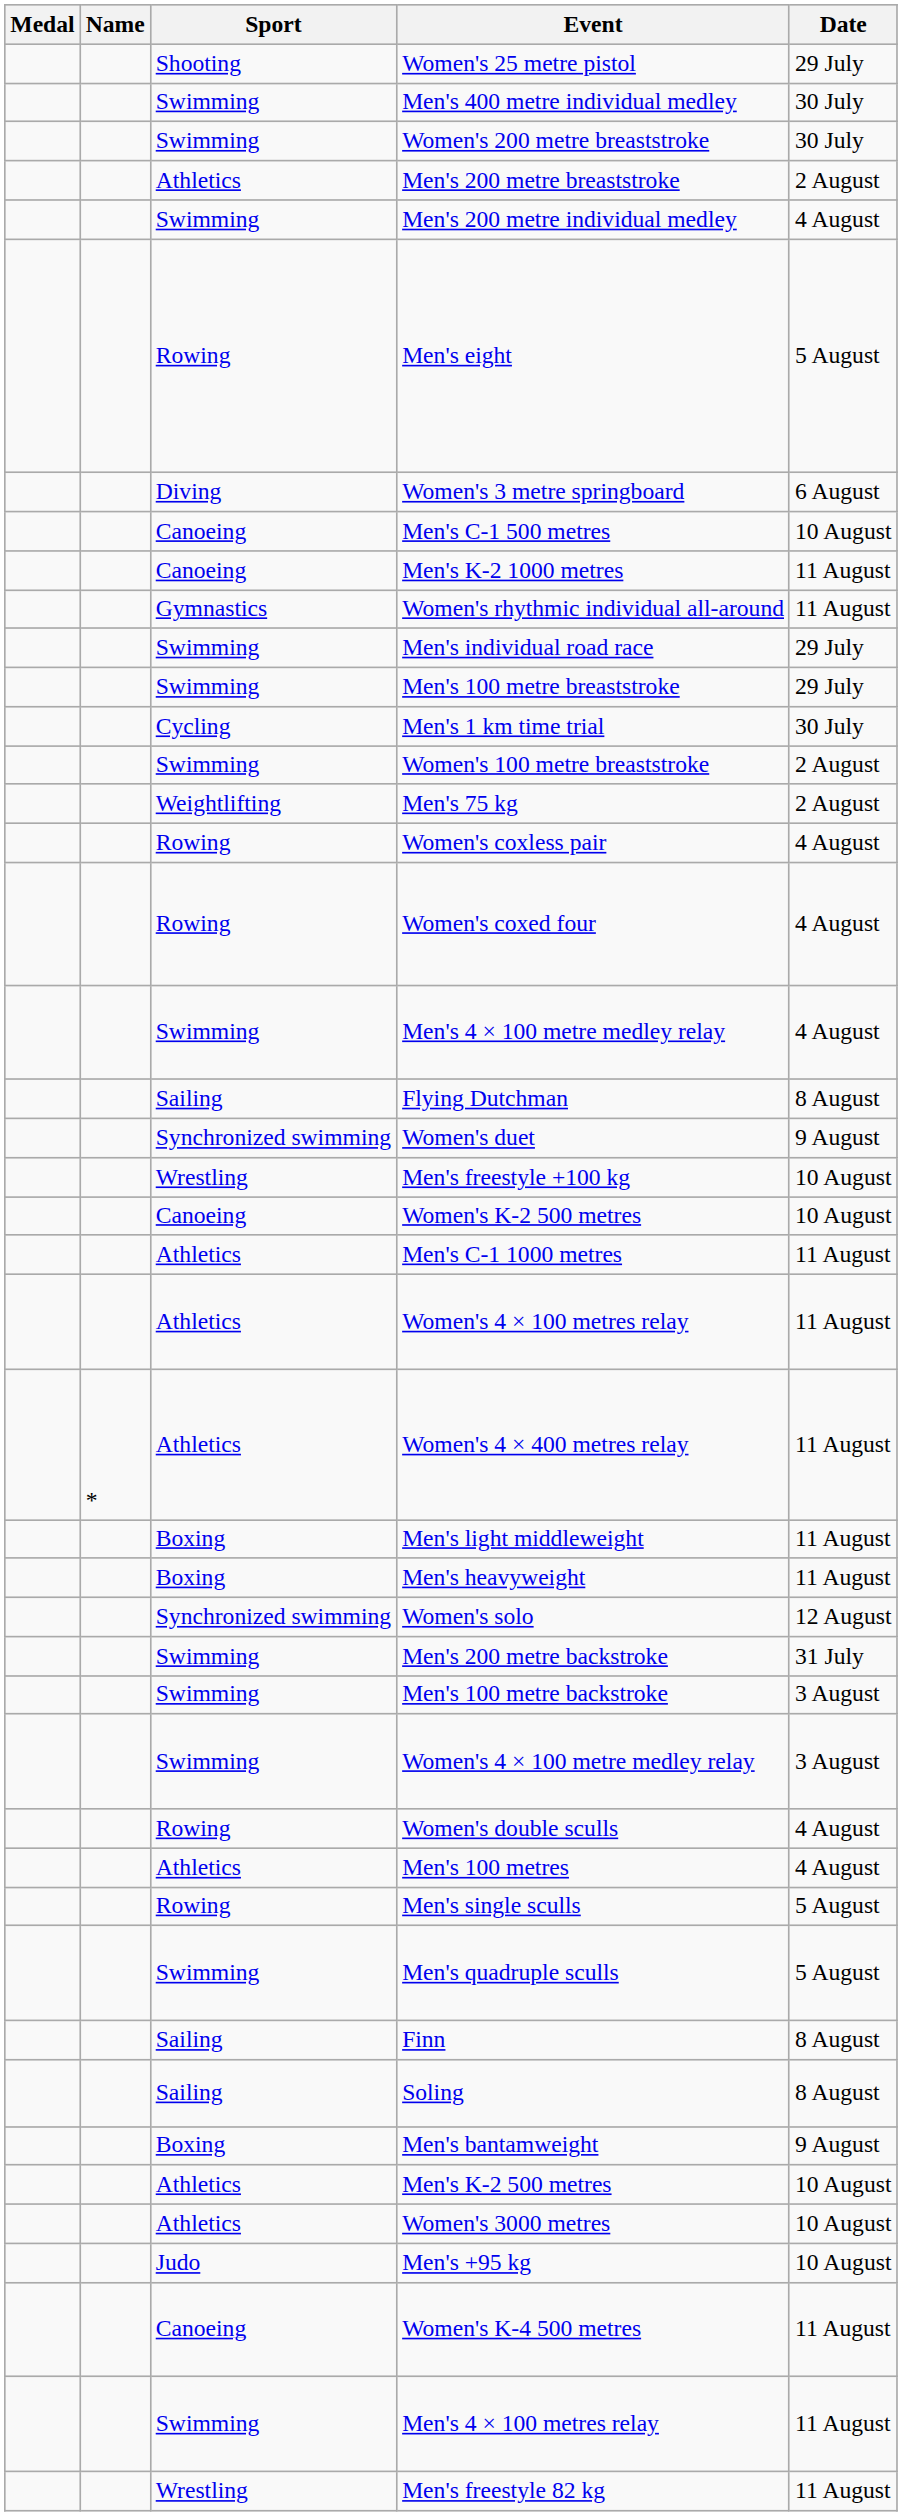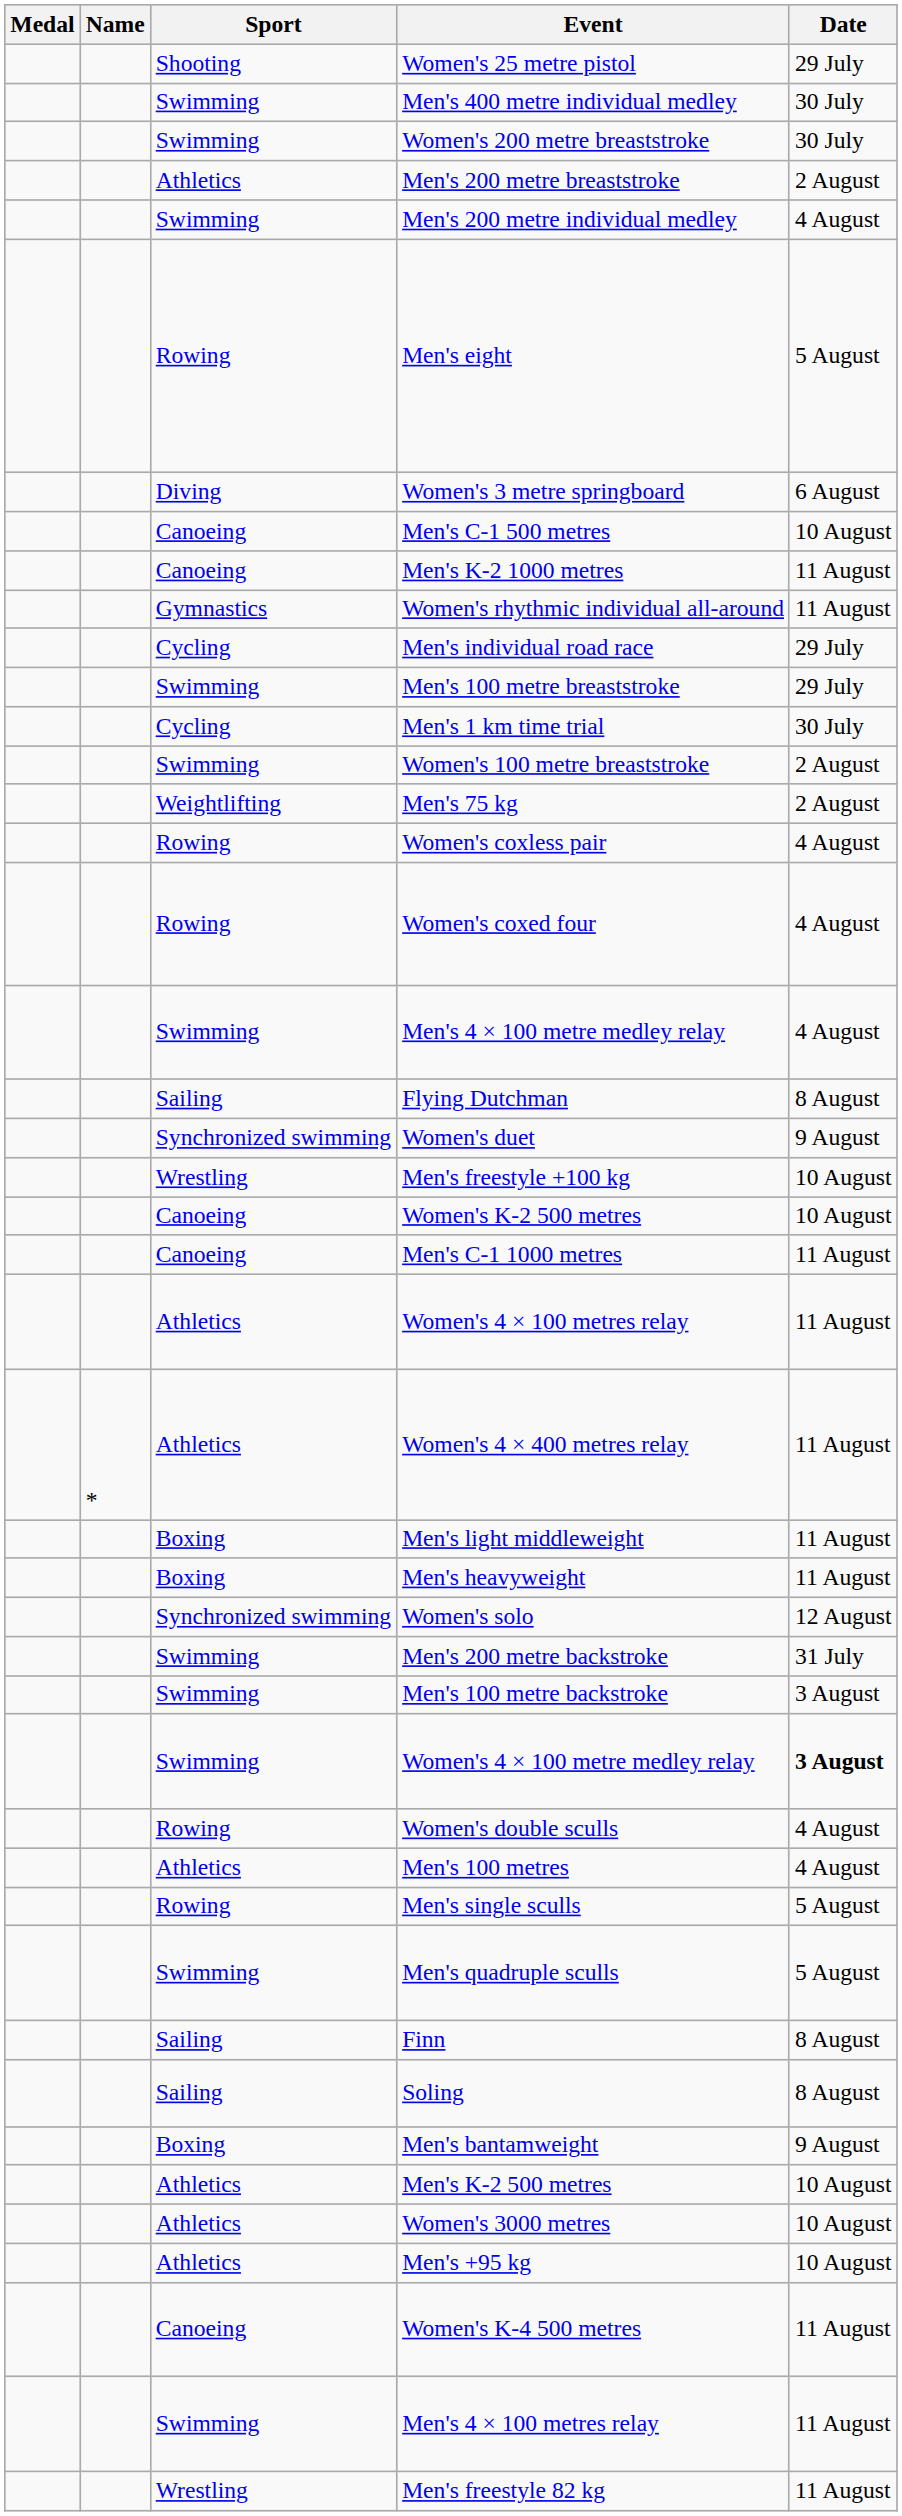Men's individual road race | Sport: Swimming -> Cycling
Men's C-1 1000 metres | Sport: Athletics -> Canoeing
Women's 4 × 100 metre medley relay | Date: normal -> bold
Men's +95 kg | Sport: Judo -> Athletics
